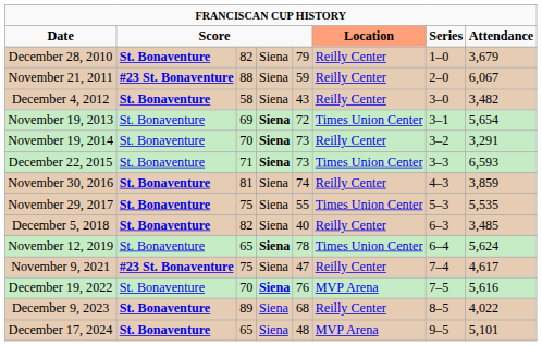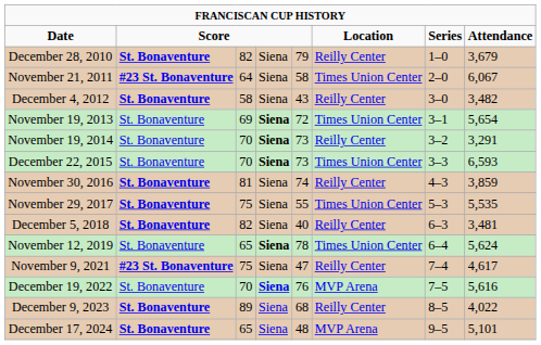Date | column 6: lightsalmon background -> no background
November 21, 2011 | column 3: 88 -> 64
November 21, 2011 | column 5: 59 -> 58
November 21, 2011 | column 6: Reilly Center -> Times Union Center
December 22, 2015 | column 3: 71 -> 70
December 5, 2018 | column 8: 3,485 -> 3,481
